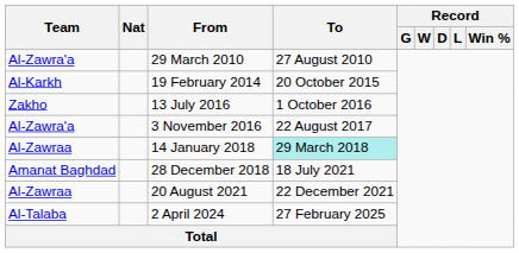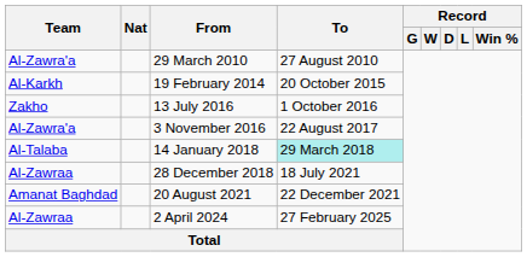14 January 2018 | Team: Al-Zawraa -> Al-Talaba
28 December 2018 | Team: Amanat Baghdad -> Al-Zawraa
20 August 2021 | Team: Al-Zawraa -> Amanat Baghdad
2 April 2024 | Team: Al-Talaba -> Al-Zawraa
